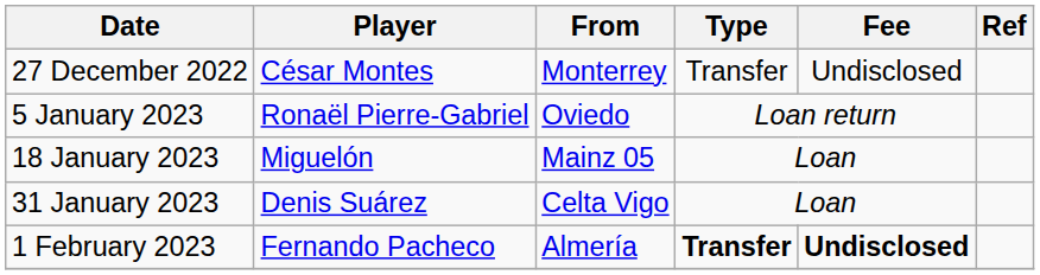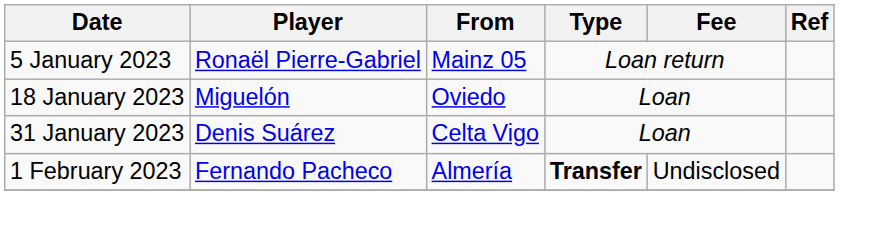- row: 27 December 2022 | César Montes | Monterrey | Transfer | Undisclosed
5 January 2023 | From: Oviedo -> Mainz 05
18 January 2023 | From: Mainz 05 -> Oviedo
1 February 2023 | Fee: bold -> normal
